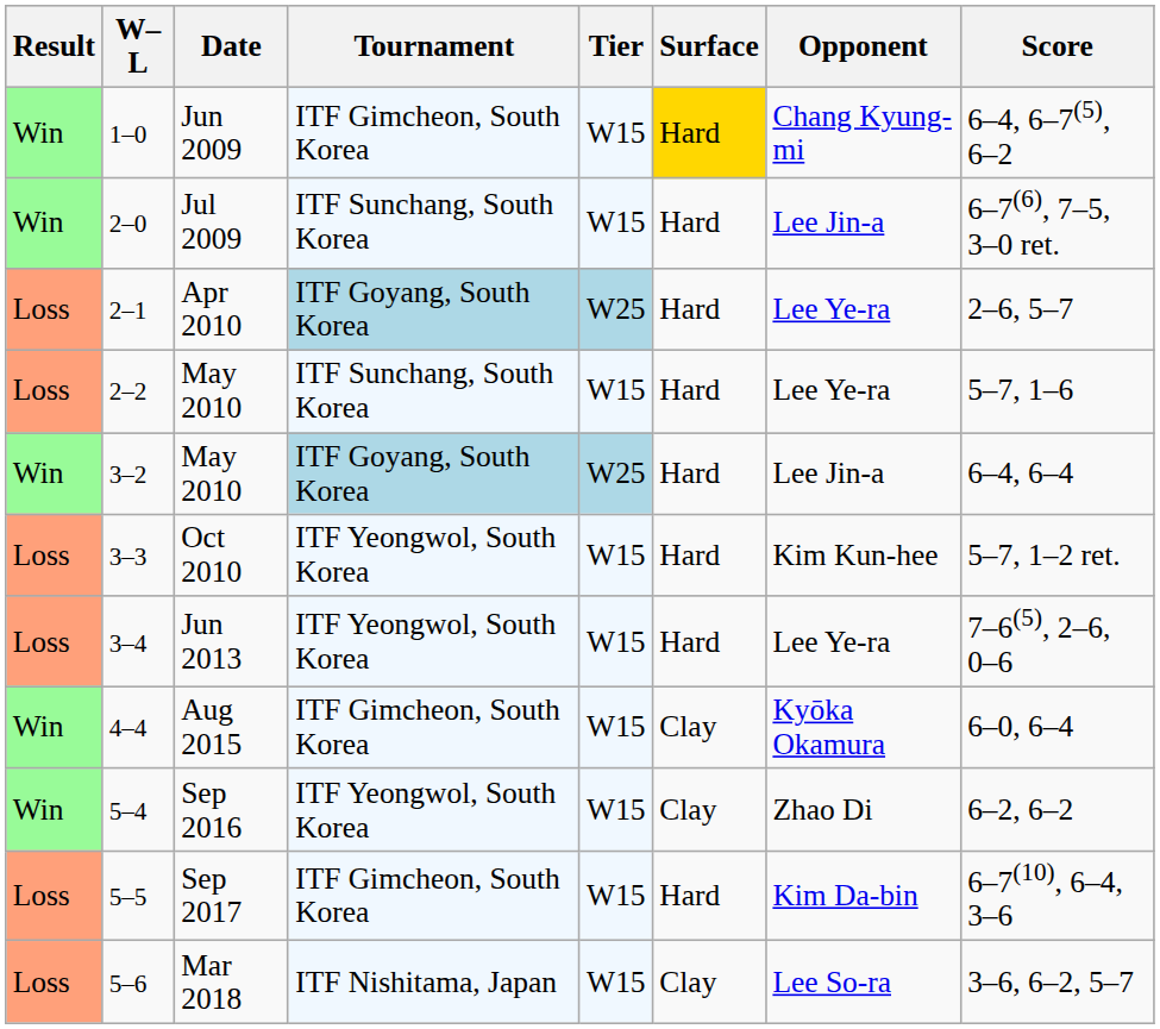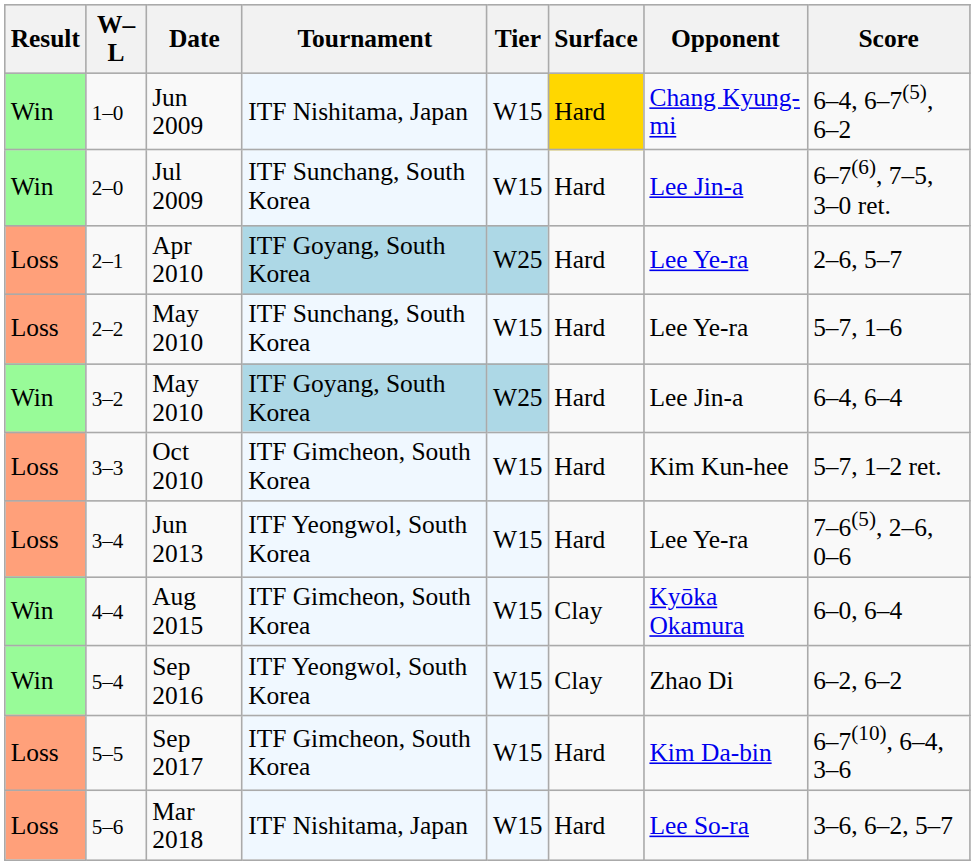Jun 2009 | Tournament: ITF Gimcheon, South Korea -> ITF Nishitama, Japan
Oct 2010 | Tournament: ITF Yeongwol, South Korea -> ITF Gimcheon, South Korea
Mar 2018 | Surface: Clay -> Hard
